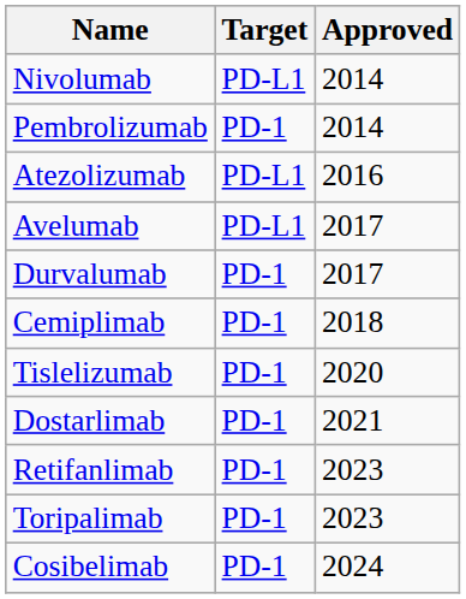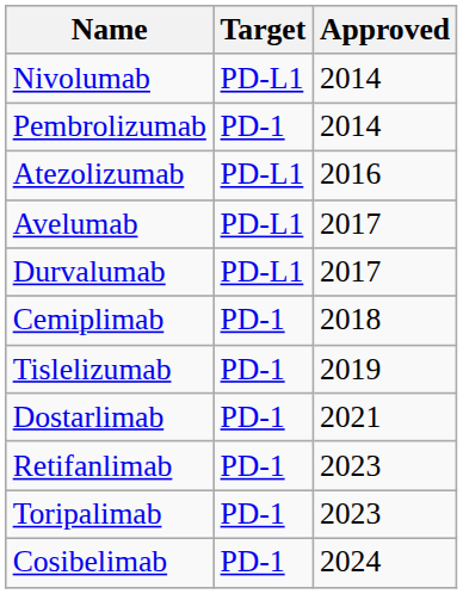Durvalumab | Target: PD-1 -> PD-L1
Tislelizumab | Approved: 2020 -> 2019
